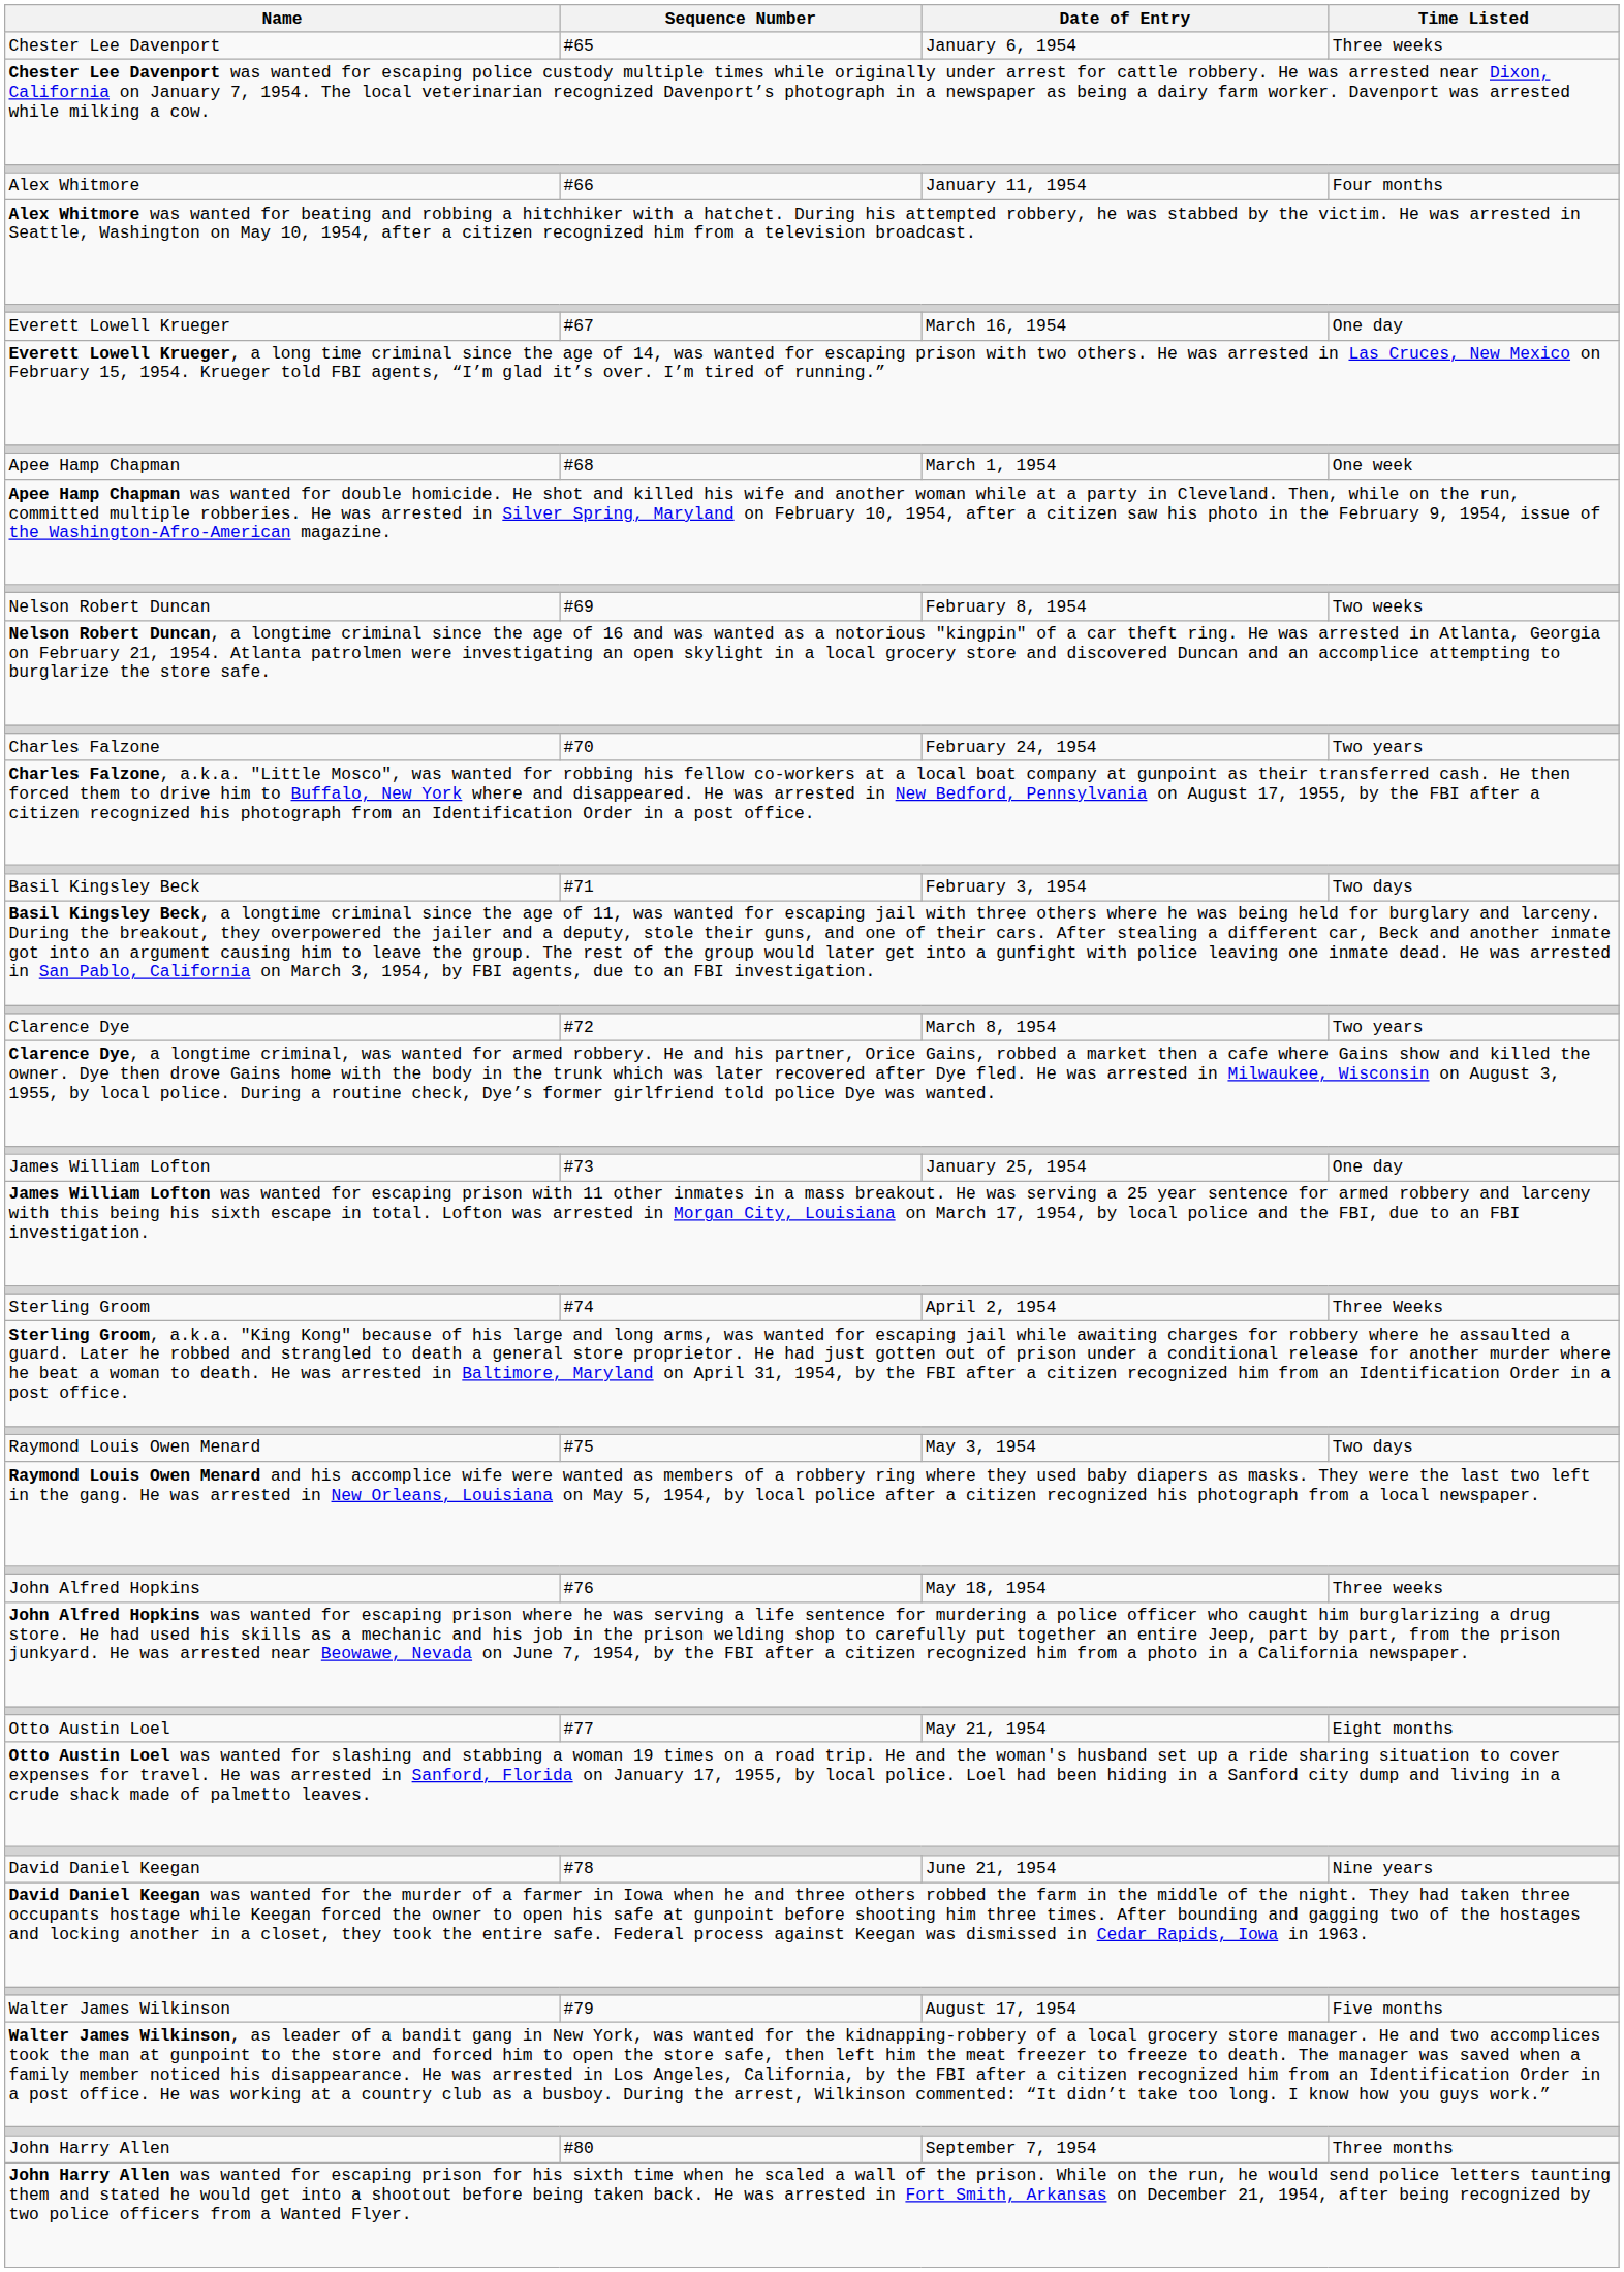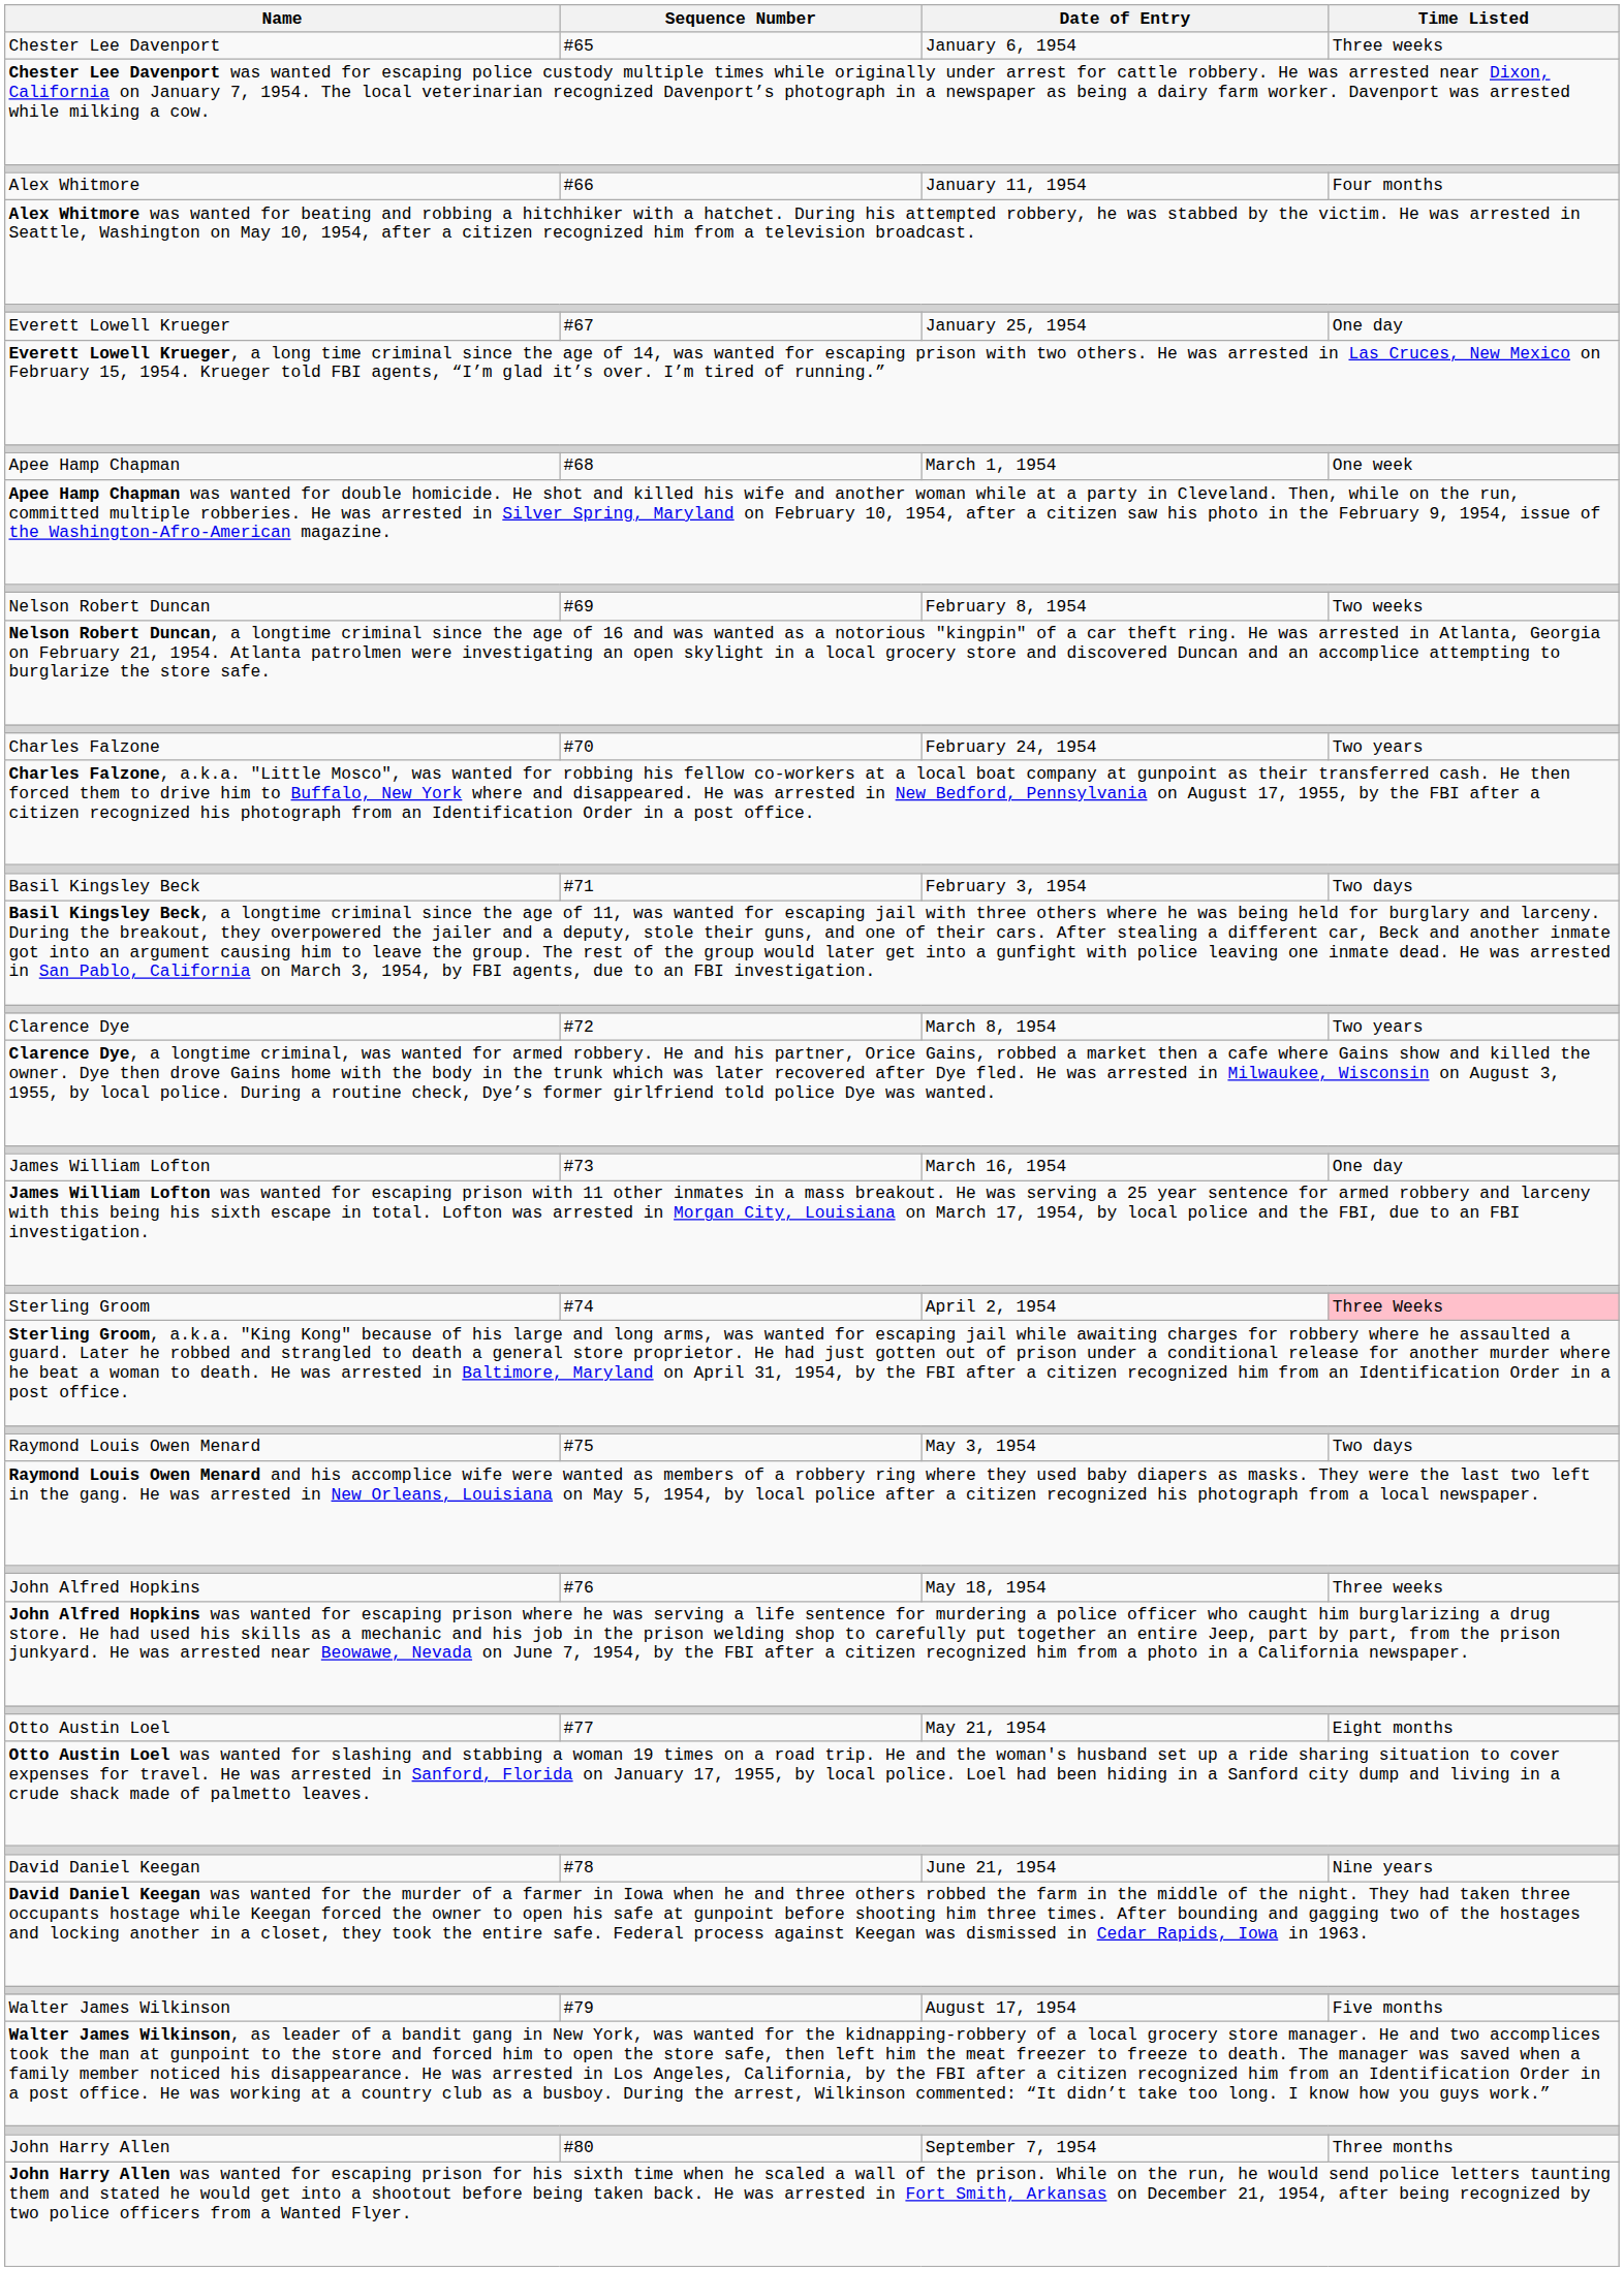Everett Lowell Krueger | Date of Entry: March 16, 1954 -> January 25, 1954
James William Lofton | Date of Entry: January 25, 1954 -> March 16, 1954
Sterling Groom | Time Listed: no background -> pink background
